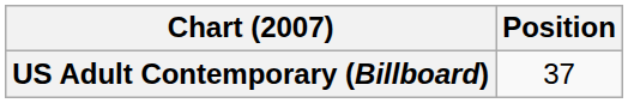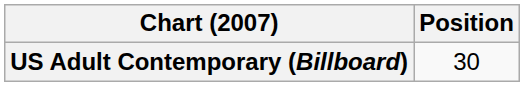US Adult Contemporary (Billboard) | Position: 37 -> 30
